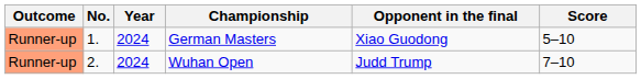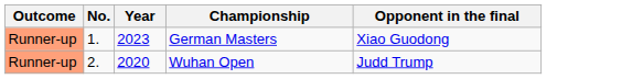- column: Score | 5–10 | 7–10
German Masters | Year: 2024 -> 2023
Wuhan Open | Year: 2024 -> 2020
